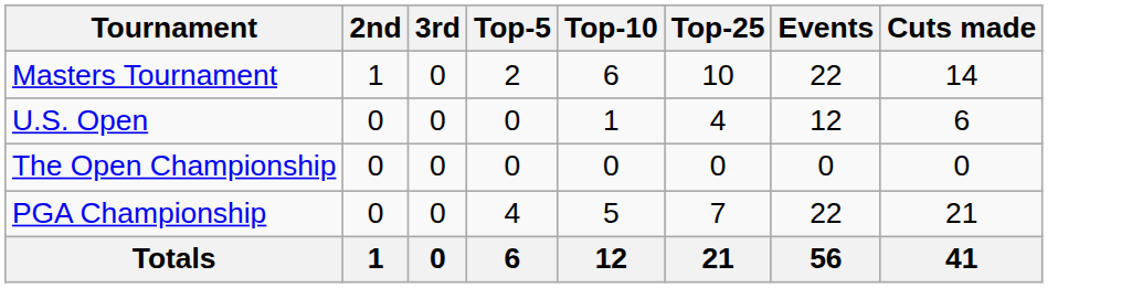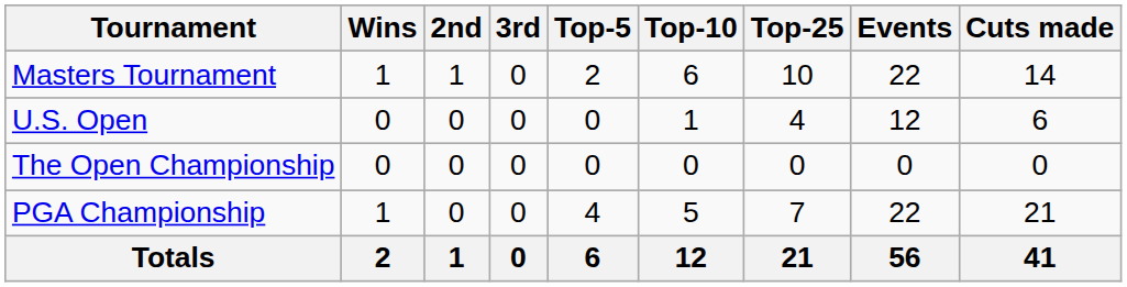+ column: Wins | 1 | 0 | 0 | 1 | 2
